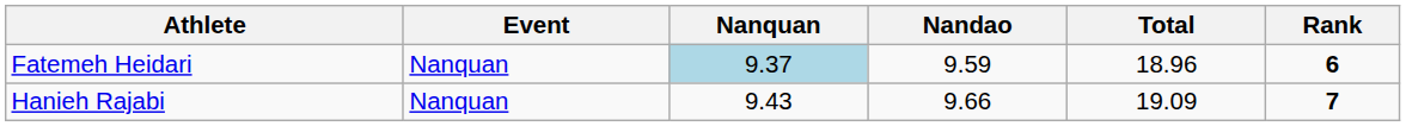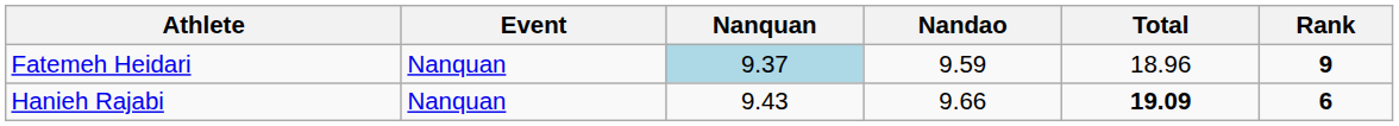Fatemeh Heidari | Rank: 6 -> 9
Hanieh Rajabi | Total: normal -> bold
Hanieh Rajabi | Rank: 7 -> 6
